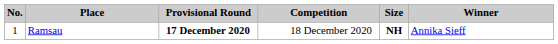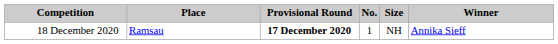columns swapped: No. <-> Competition
Ramsau | Size: bold -> normal
